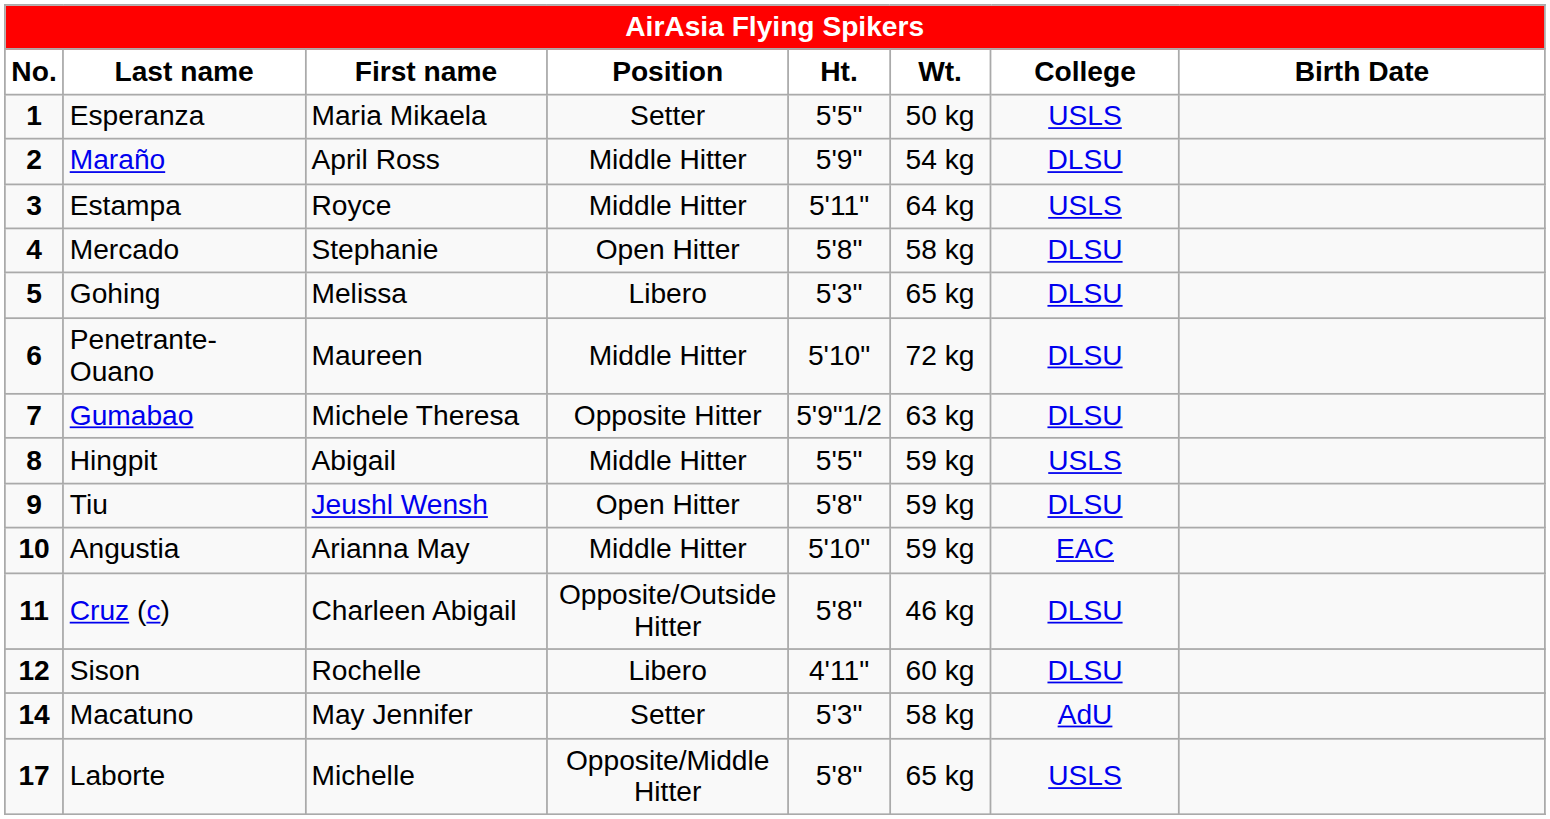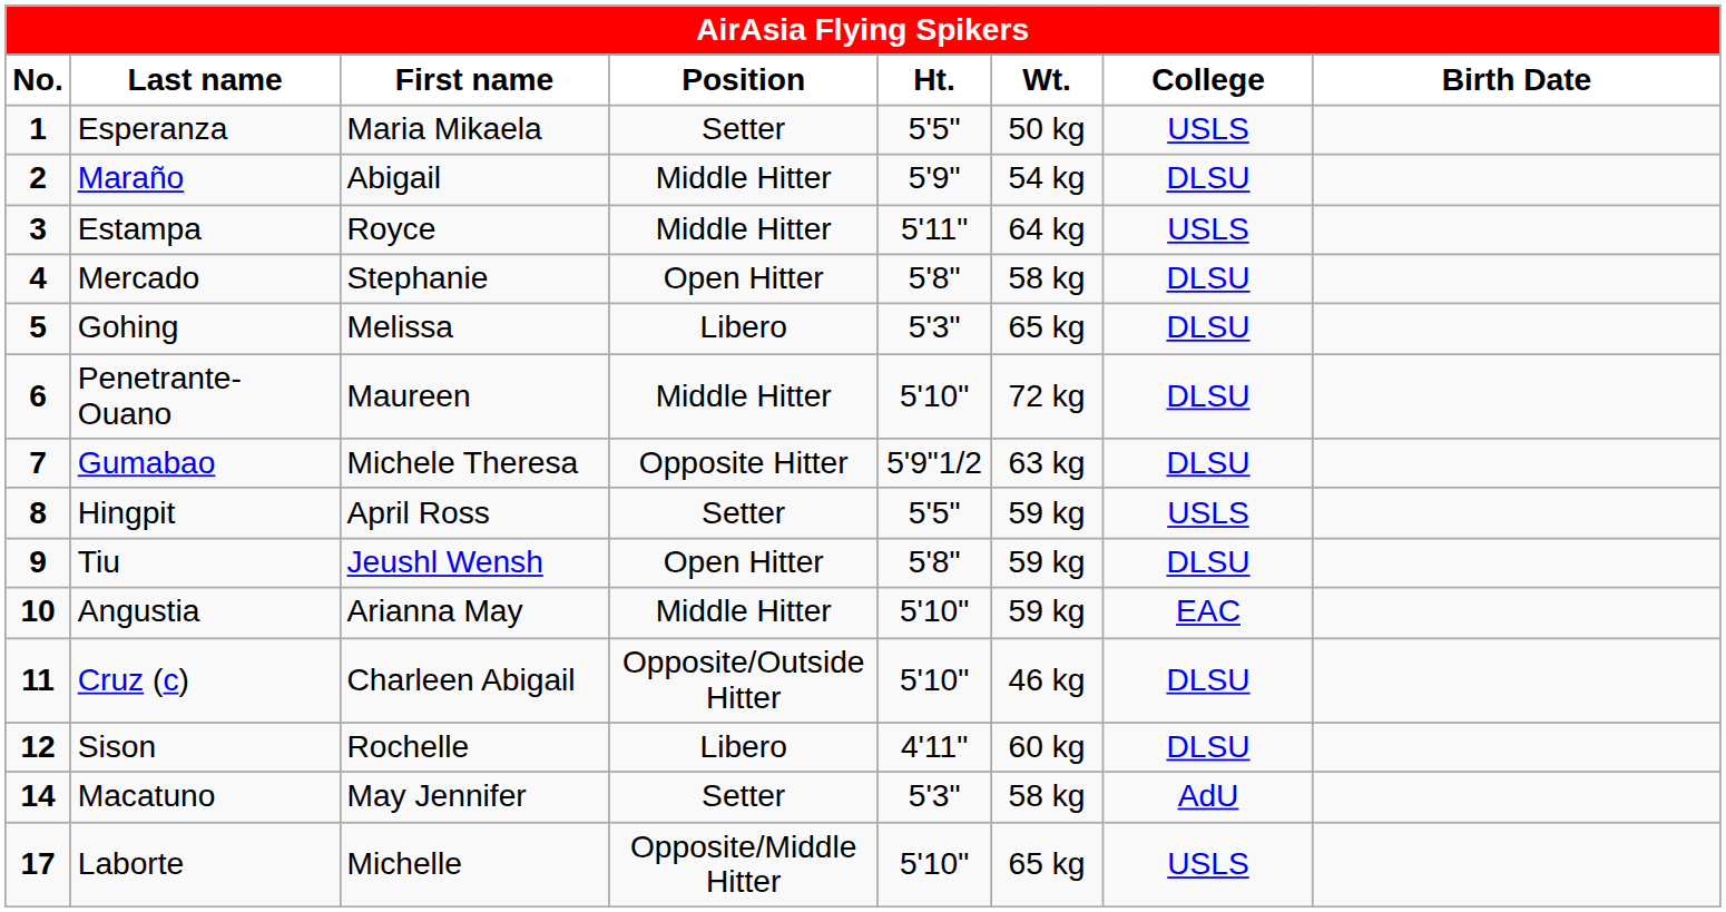Maraño | First name: April Ross -> Abigail
Hingpit | First name: Abigail -> April Ross
Hingpit | Position: Middle Hitter -> Setter
Cruz (c) | Ht.: 5'8" -> 5'10"
Laborte | Ht.: 5'8" -> 5'10"
